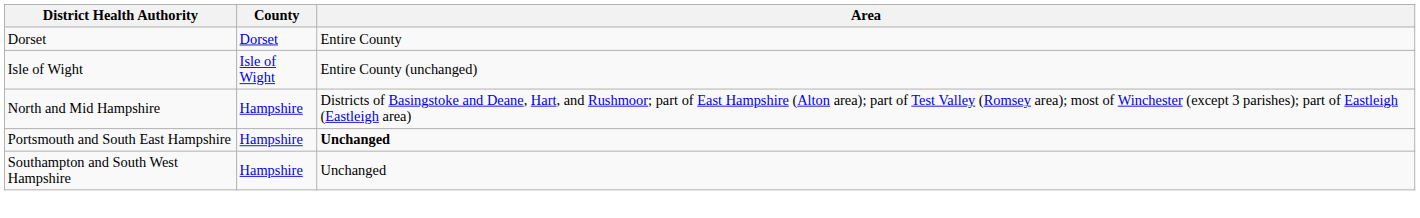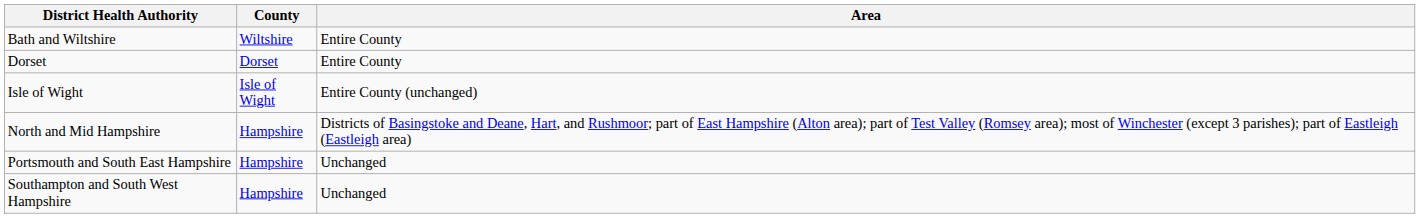+ row: Bath and Wiltshire | Wiltshire | Entire County
Portsmouth and South East Hampshire | Area: bold -> normal
